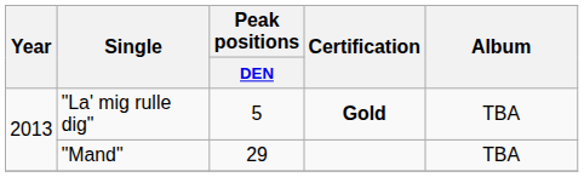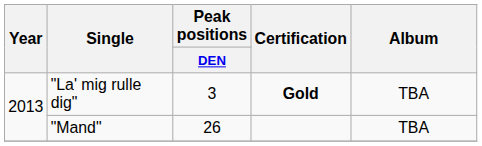"La' mig rulle dig" | Peak positions / DEN: 5 -> 3
"Mand" | Peak positions / DEN: 29 -> 26
